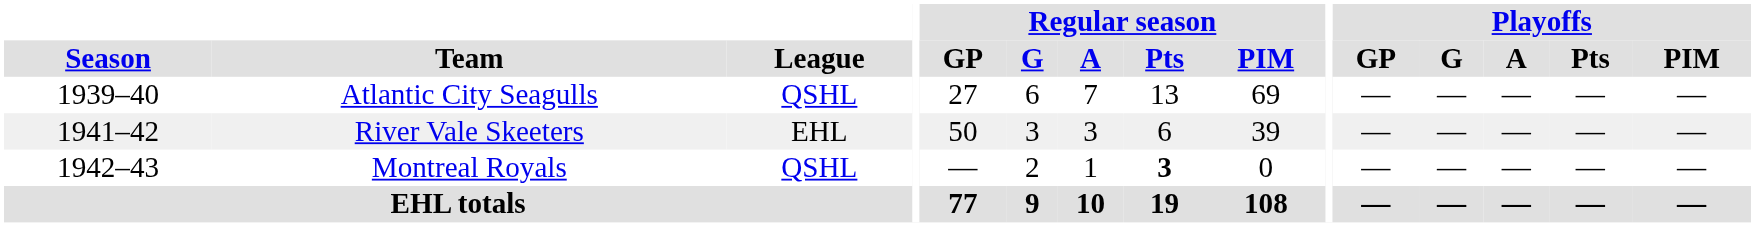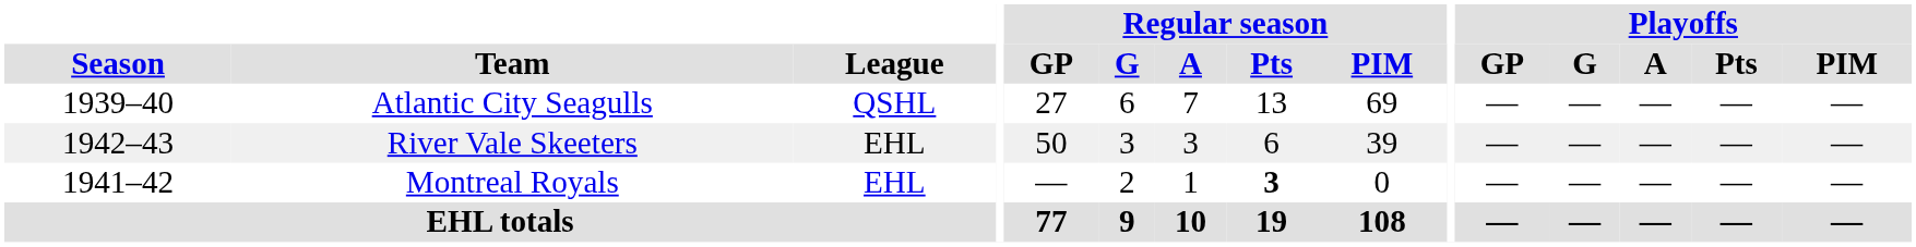River Vale Skeeters | Season: 1941–42 -> 1942–43
Montreal Royals | Season: 1942–43 -> 1941–42
Montreal Royals | League: QSHL -> EHL
